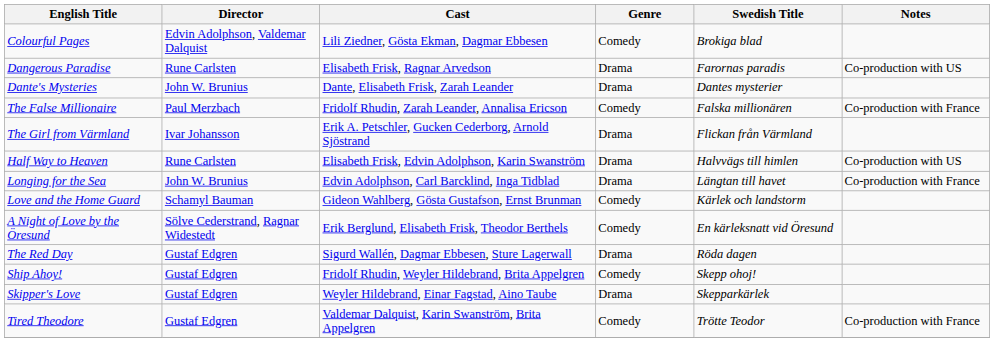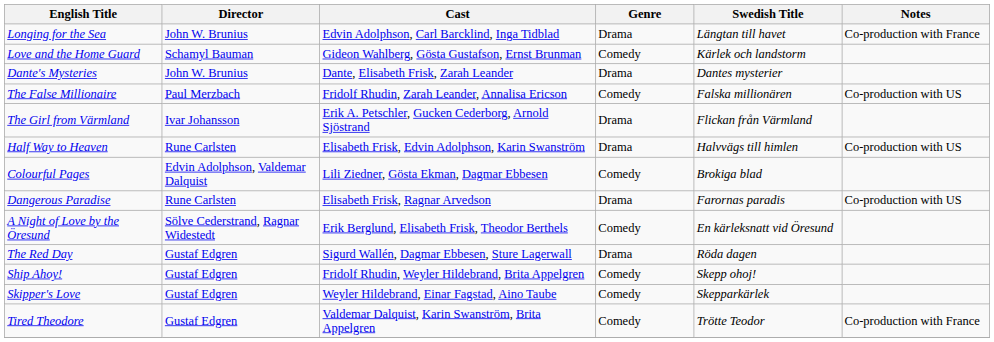rows swapped: Colourful Pages <-> Longing for the Sea
rows swapped: Dangerous Paradise <-> Love and the Home Guard
The False Millionaire | Notes: Co-production with France -> Co-production with US
Skipper's Love | Genre: Drama -> Comedy
